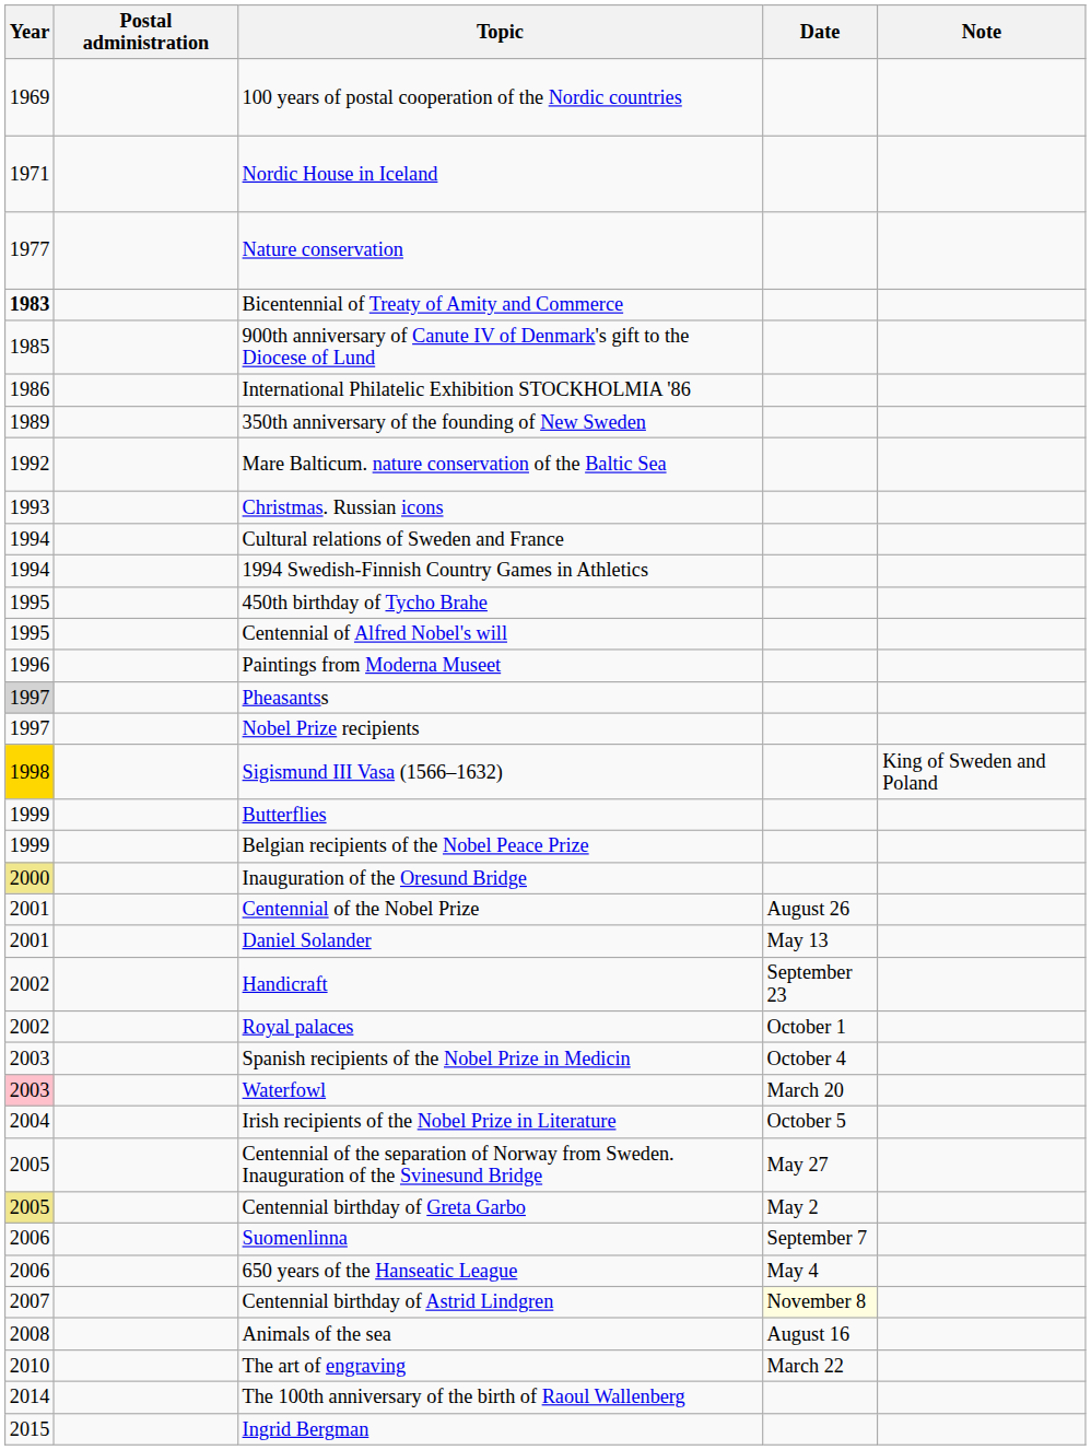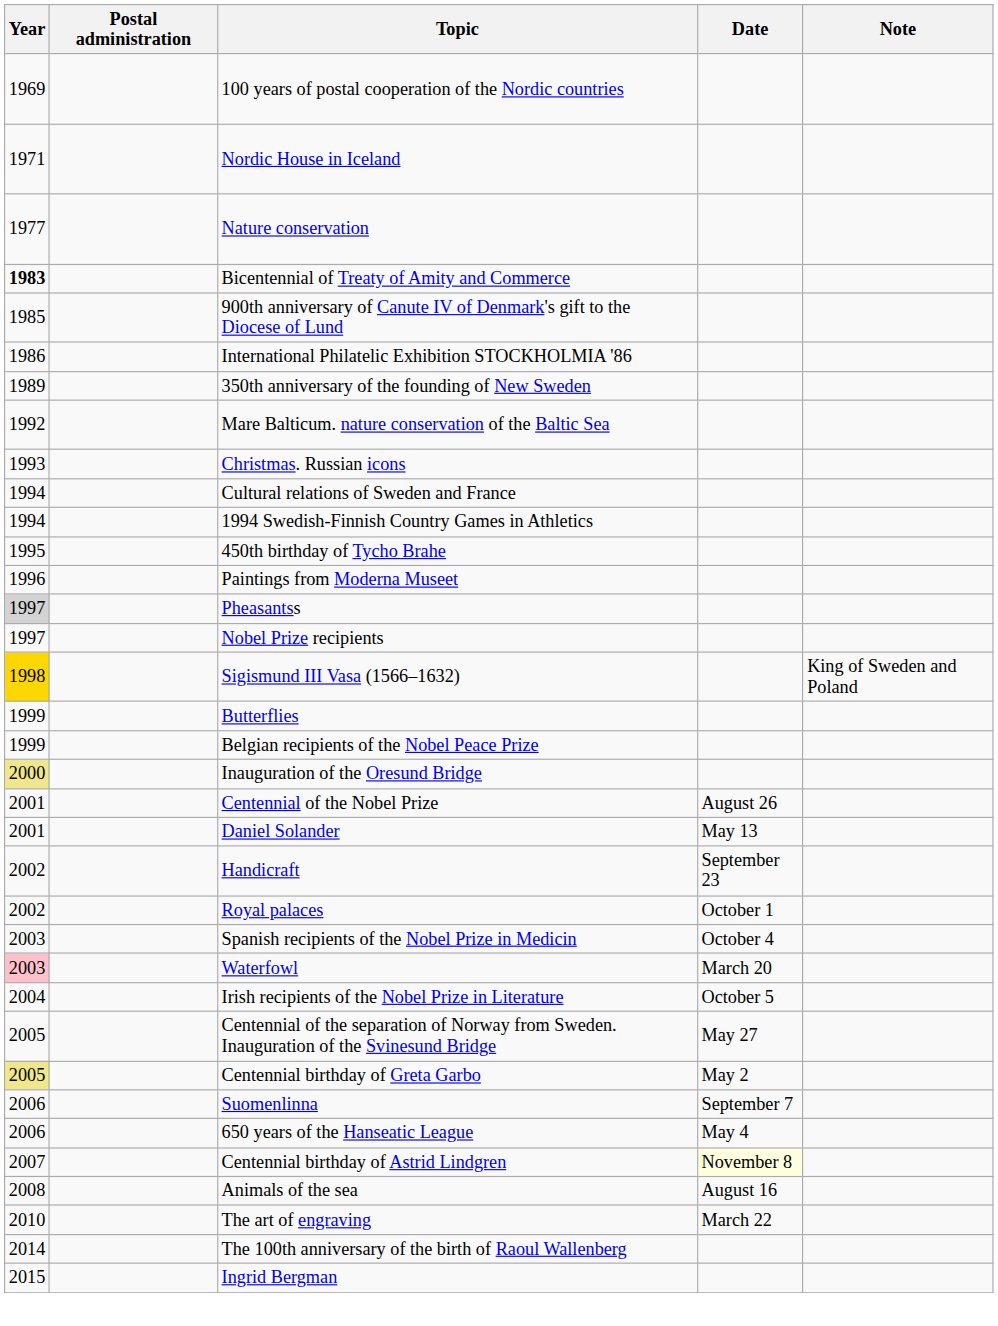- row: 1995 | Centennial of Alfred Nobel's will
